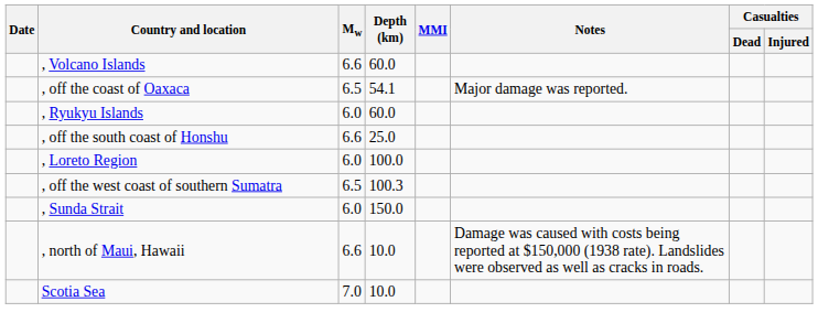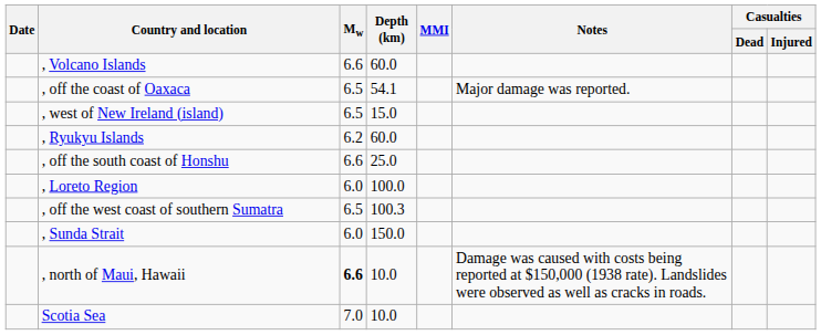+ row: , west of New Ireland (island) | 6.5 | 15.0
, Ryukyu Islands | Mw: 6.0 -> 6.2
, north of Maui, Hawaii | Mw: normal -> bold
